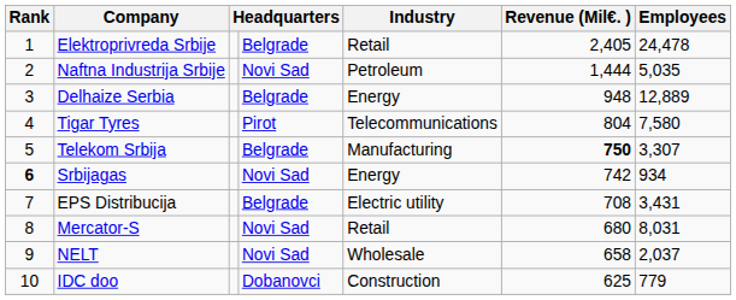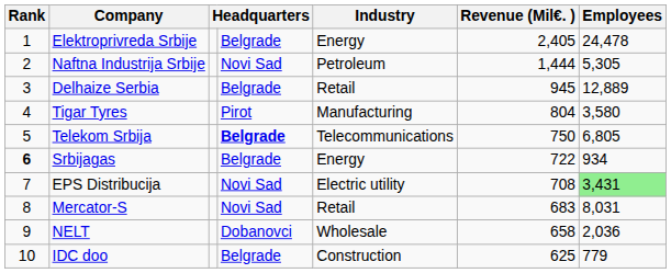Elektroprivreda Srbije | Industry: Retail -> Energy
Naftna Industrija Srbije | Employees: 5,035 -> 5,305
Delhaize Serbia | Industry: Energy -> Retail
Delhaize Serbia | Revenue (Mil€. ): 948 -> 945
Tigar Tyres | Industry: Telecommunications -> Manufacturing
Tigar Tyres | Employees: 7,580 -> 3,580
Telekom Srbija | column 4: normal -> bold
Telekom Srbija | Industry: Manufacturing -> Telecommunications
Telekom Srbija | Revenue (Mil€. ): bold -> normal
Telekom Srbija | Employees: 3,307 -> 6,805
Srbijagas | column 4: Novi Sad -> Belgrade
Srbijagas | Revenue (Mil€. ): 742 -> 722
EPS Distribucija | column 4: Belgrade -> Novi Sad
EPS Distribucija | Employees: no background -> lightgreen background
Mercator-S | Revenue (Mil€. ): 680 -> 683
NELT | column 4: Novi Sad -> Dobanovci
NELT | Employees: 2,037 -> 2,036
IDC doo | column 4: Dobanovci -> Belgrade
